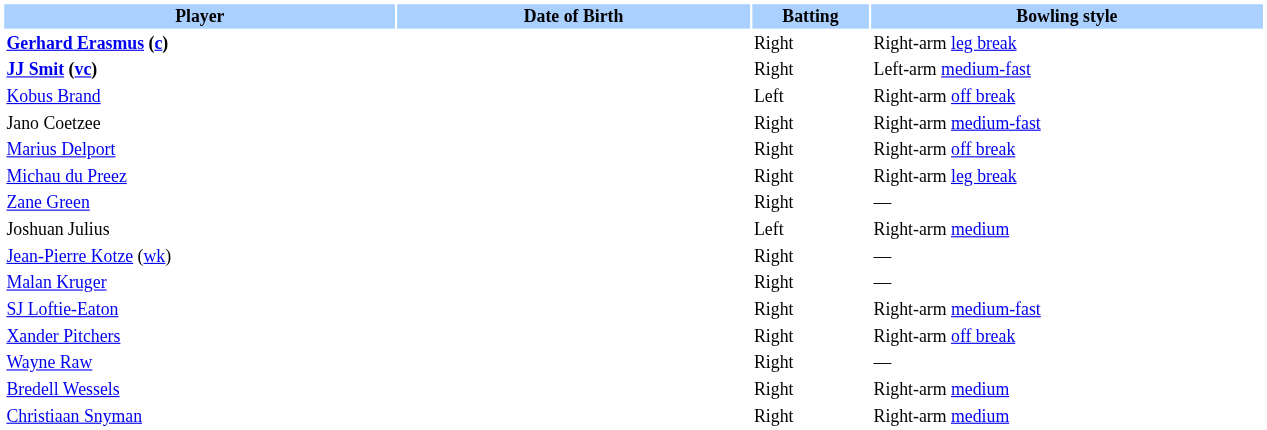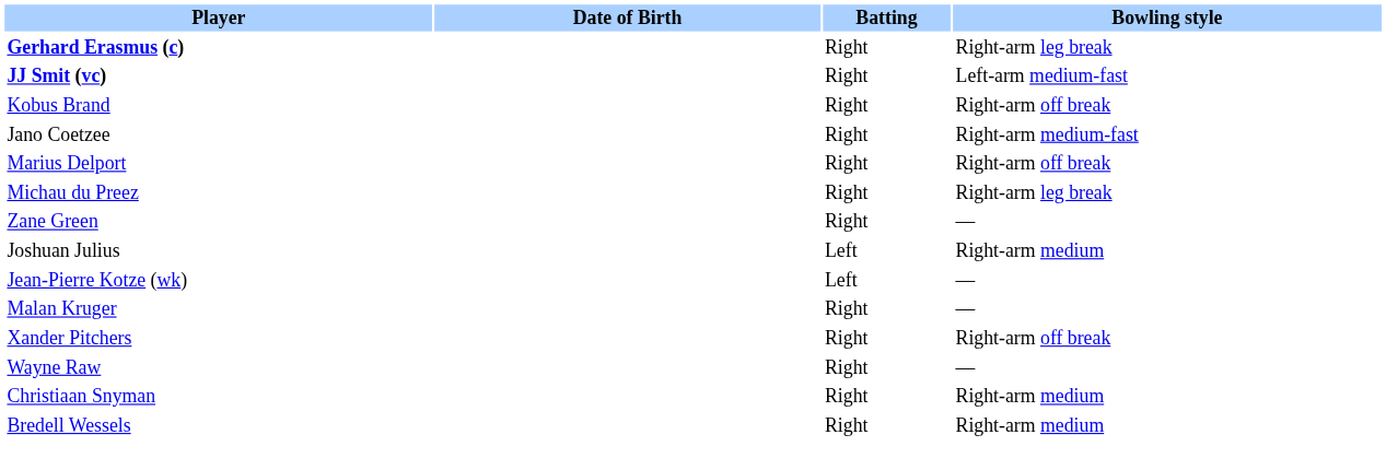Kobus Brand | Batting: Left -> Right
Jean-Pierre Kotze (wk) | Batting: Right -> Left
- row: SJ Loftie-Eaton | Right | Right-arm medium-fast
rows swapped: Christiaan Snyman <-> Bredell Wessels
